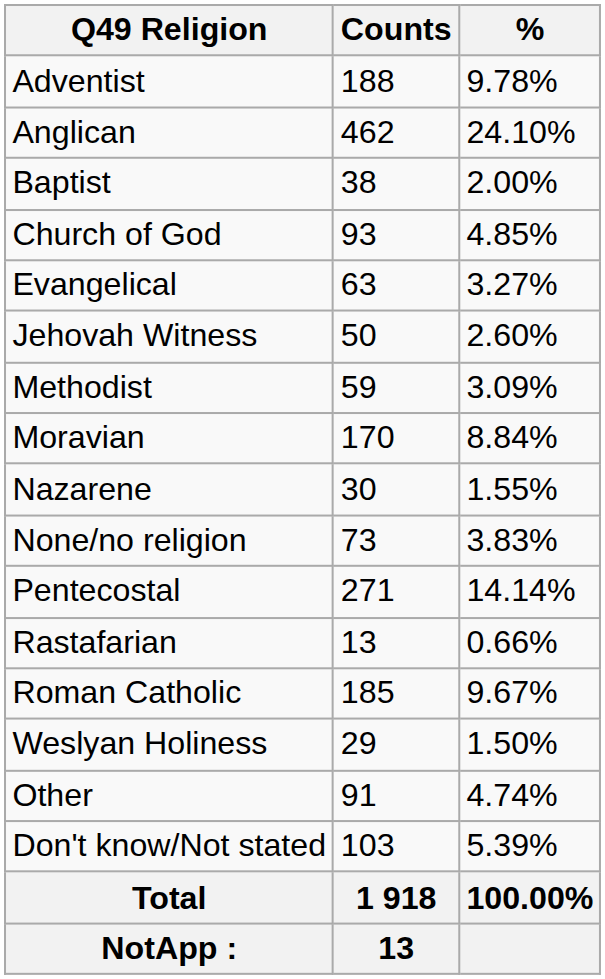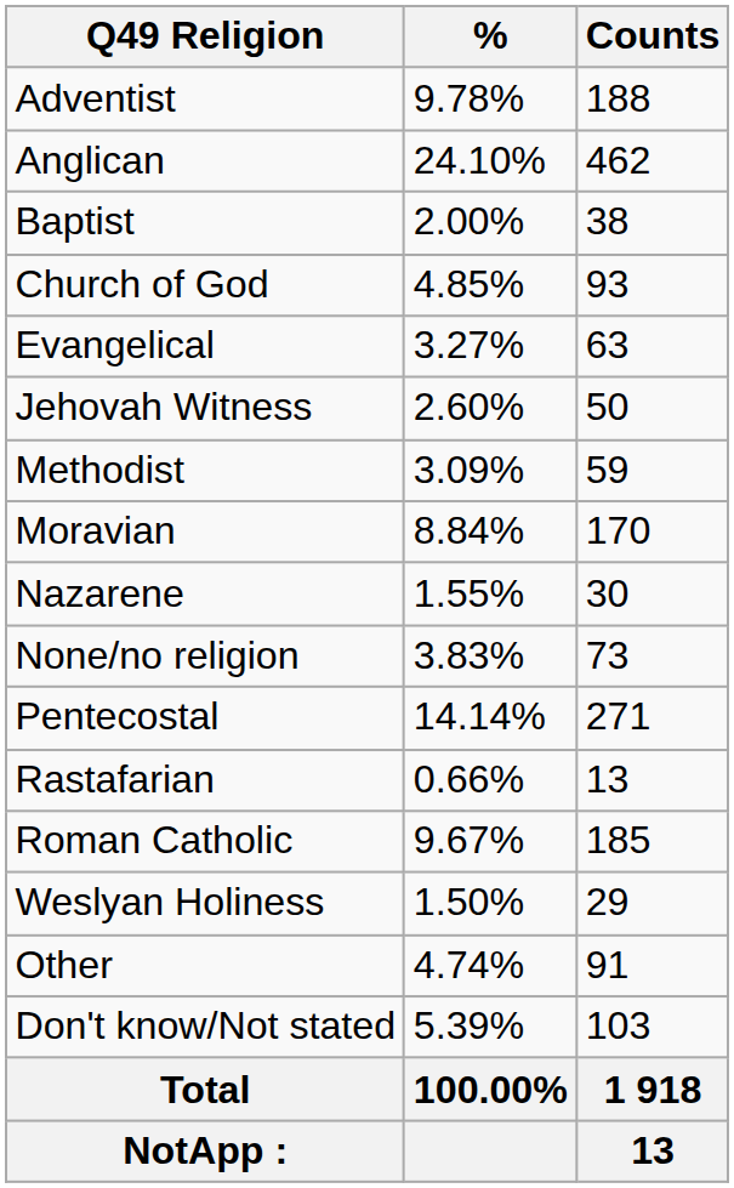columns swapped: Counts <-> %
